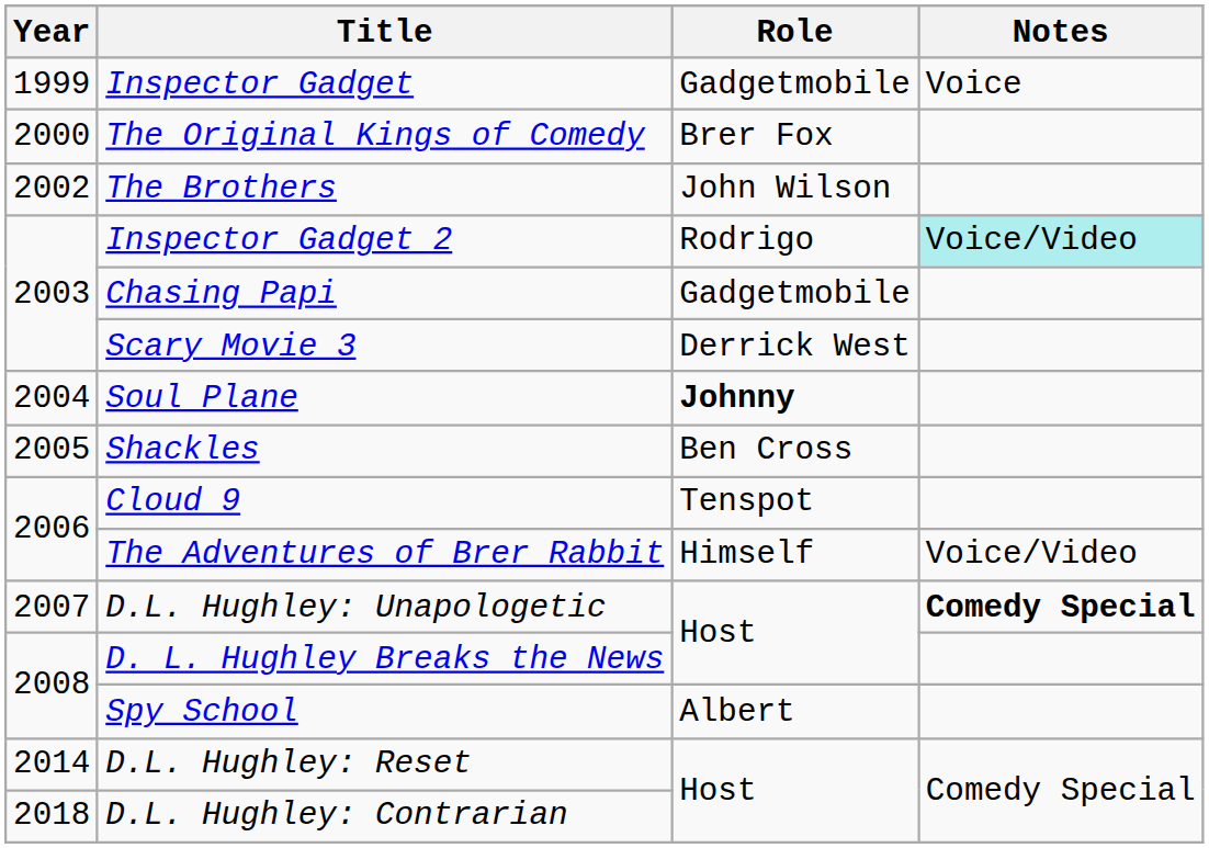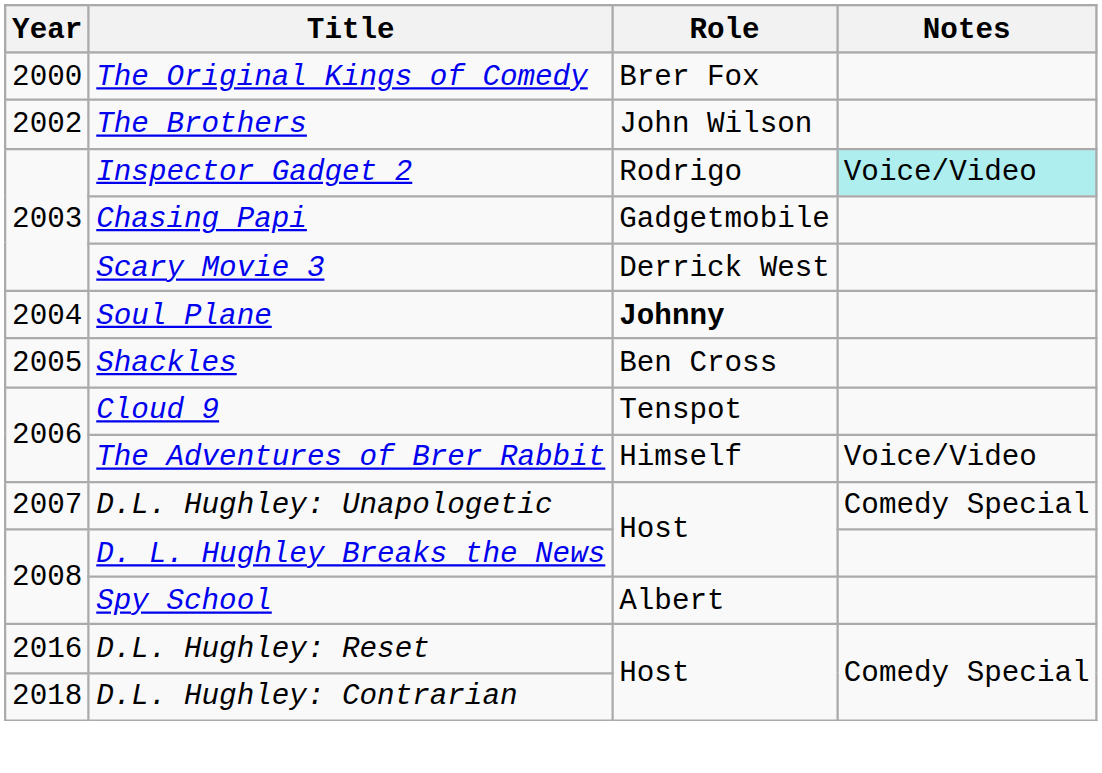- row: 1999 | Inspector Gadget | Gadgetmobile | Voice
D.L. Hughley: Unapologetic | Notes: bold -> normal
D.L. Hughley: Reset | Year: 2014 -> 2016
